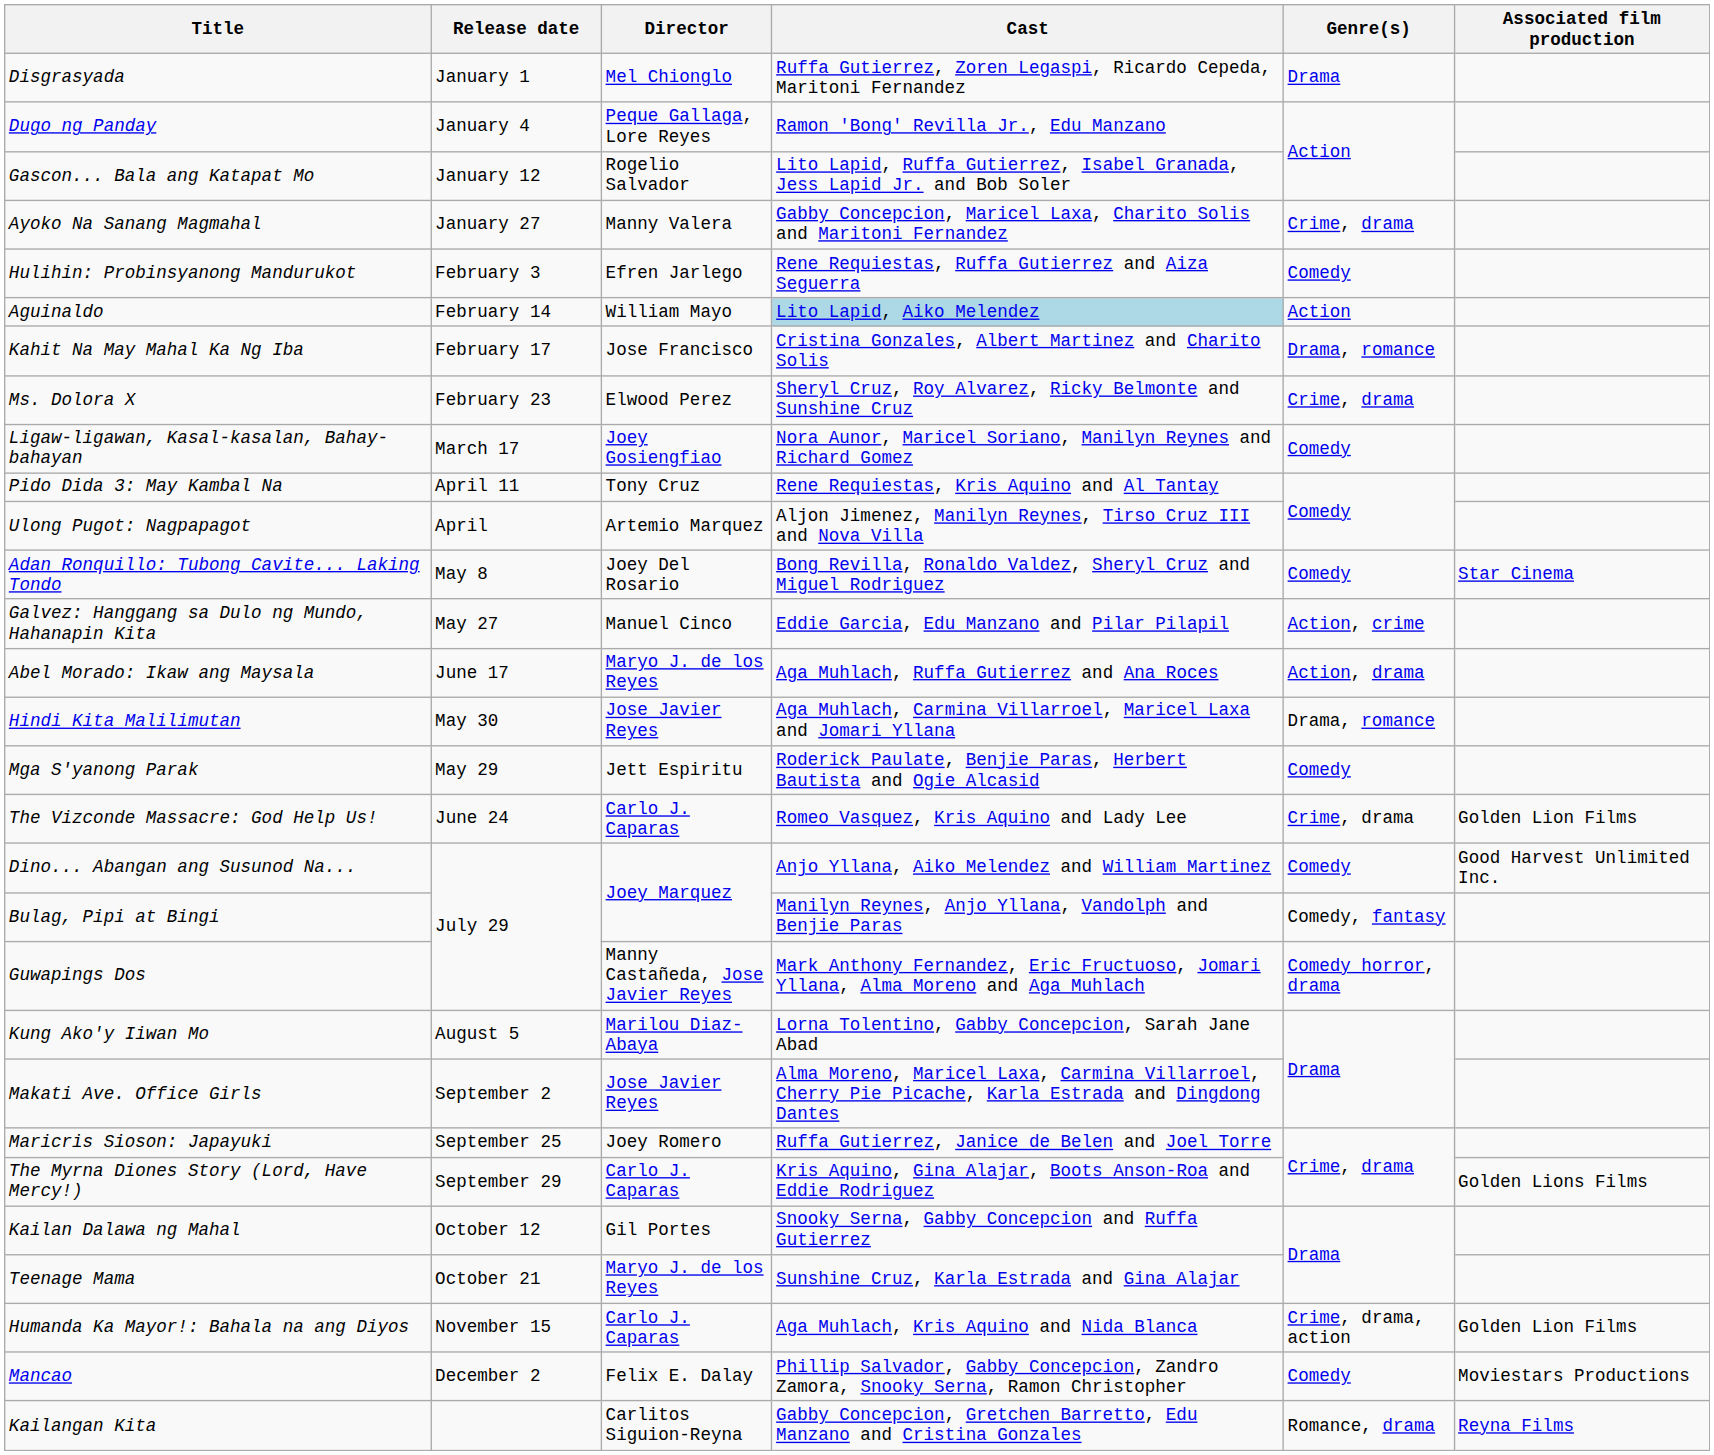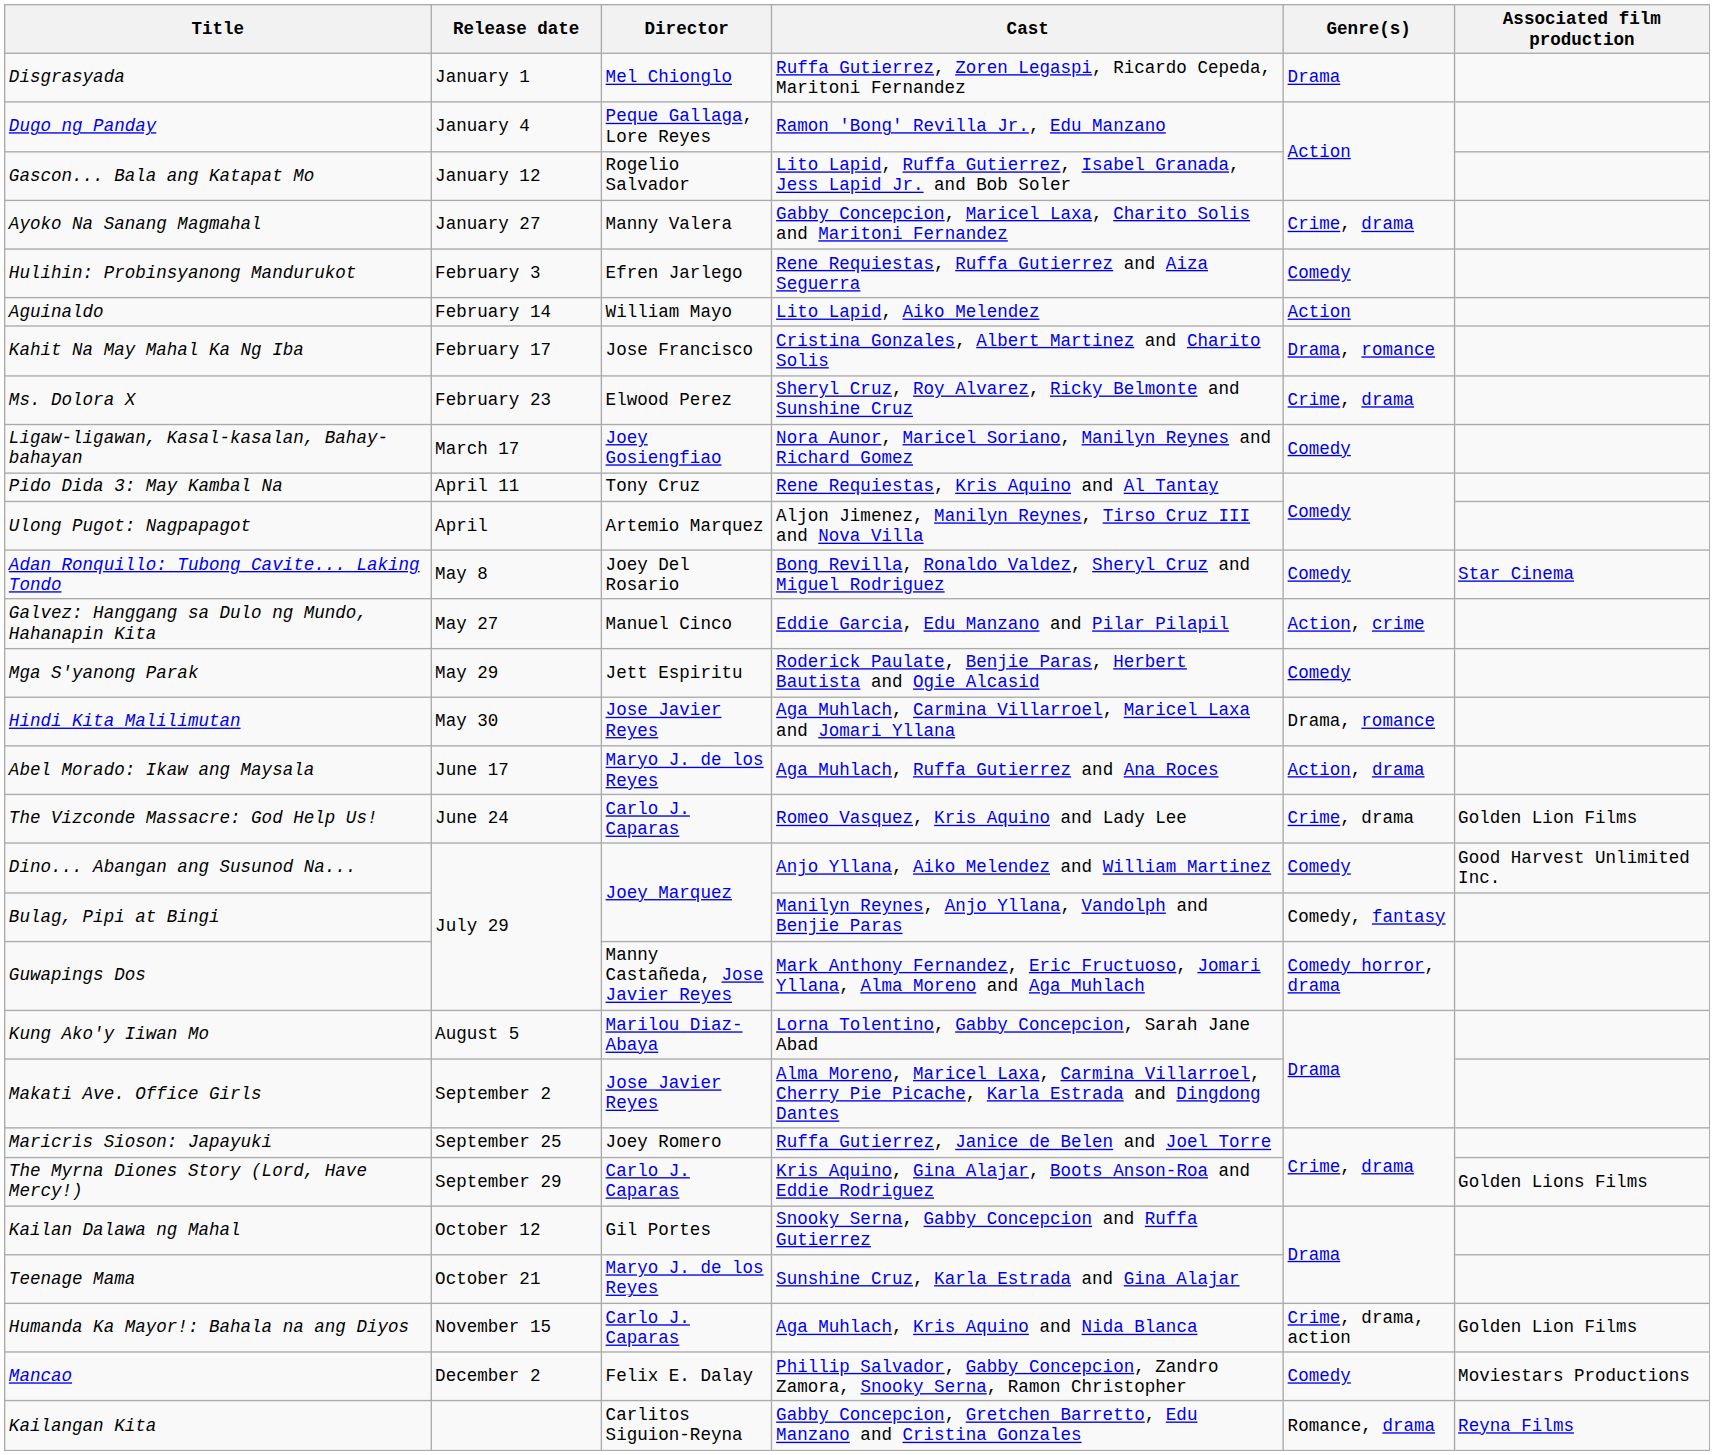Aguinaldo | Cast: lightblue background -> no background
rows swapped: Mga S'yanong Parak <-> Abel Morado: Ikaw ang Maysala
